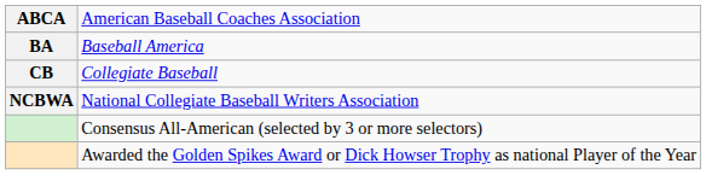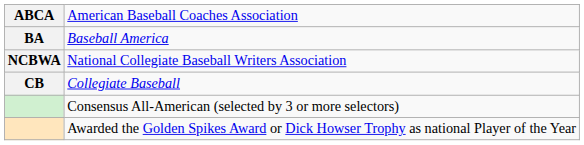rows swapped: Collegiate Baseball <-> National Collegiate Baseball Writers Association
